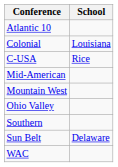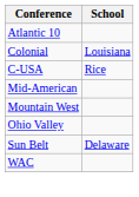- row: Southern
